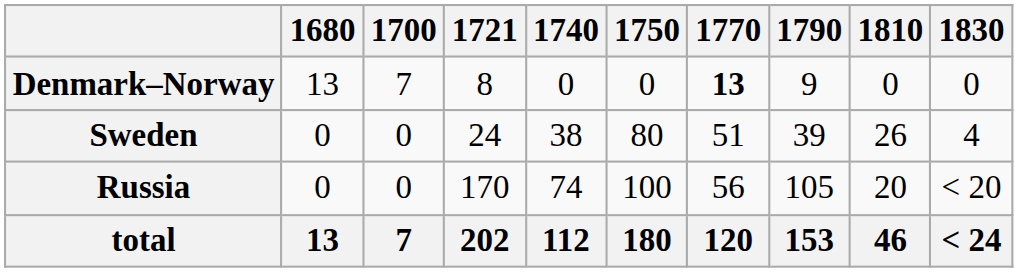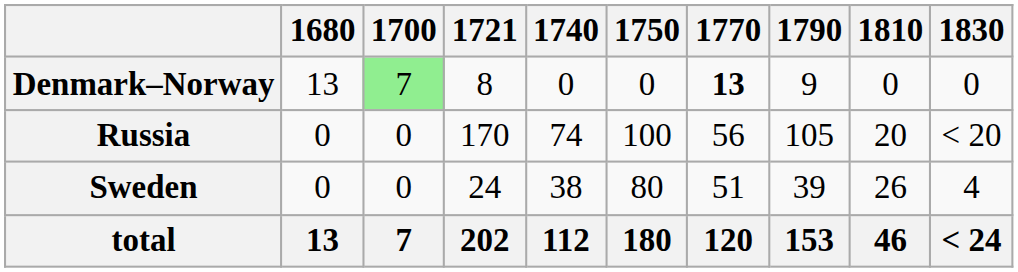Denmark–Norway | 1700: no background -> lightgreen background
rows swapped: Sweden <-> Russia
